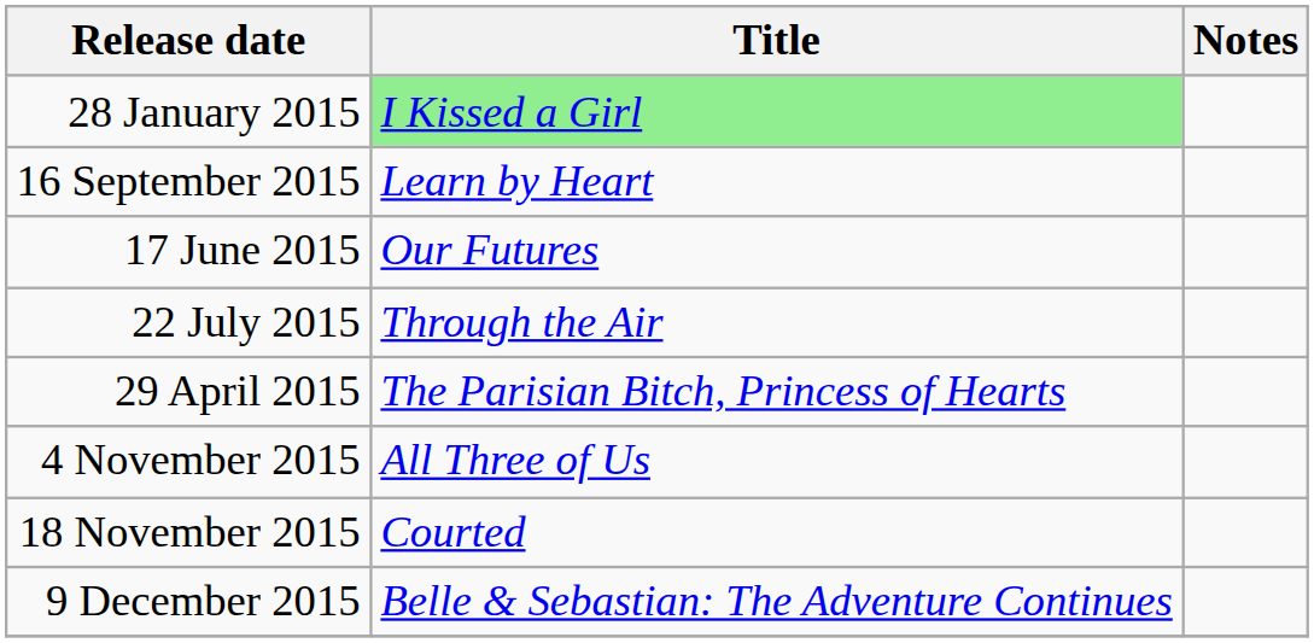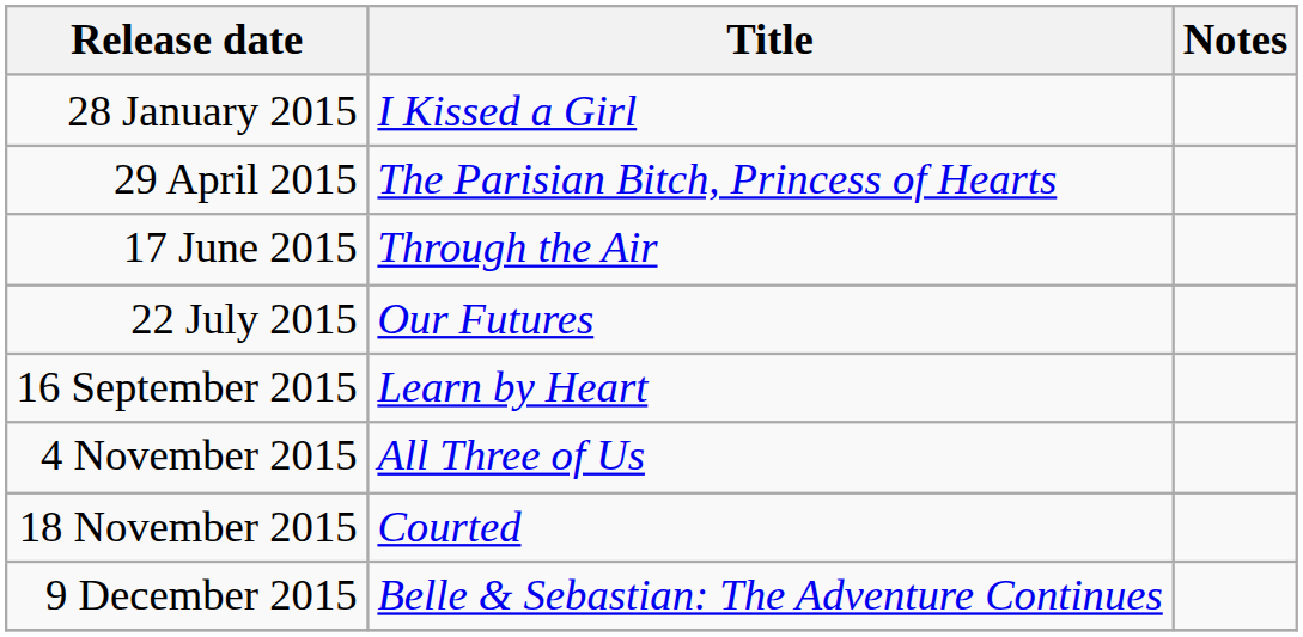28 January 2015 | Title: lightgreen background -> no background
rows swapped: 29 April 2015 <-> 16 September 2015
17 June 2015 | Title: Our Futures -> Through the Air
22 July 2015 | Title: Through the Air -> Our Futures
